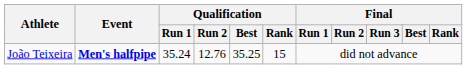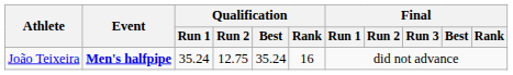João Teixeira | Qualification / Run 2: 12.76 -> 12.75
João Teixeira | Qualification / Best: 35.25 -> 35.24
João Teixeira | Qualification / Rank: 15 -> 16
